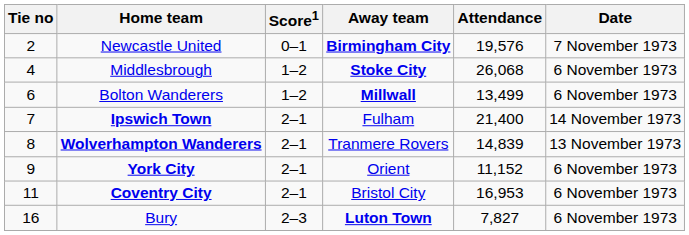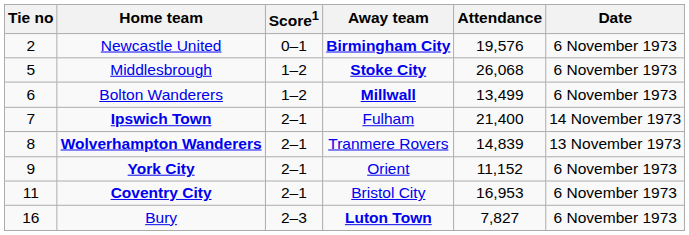Newcastle United | Date: 7 November 1973 -> 6 November 1973
Middlesbrough | Tie no: 4 -> 5
